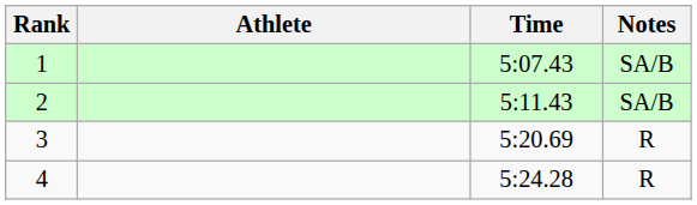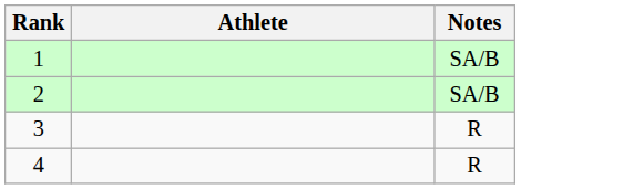- column: Time | 5:07.43 | 5:11.43 | 5:20.69 | 5:24.28
